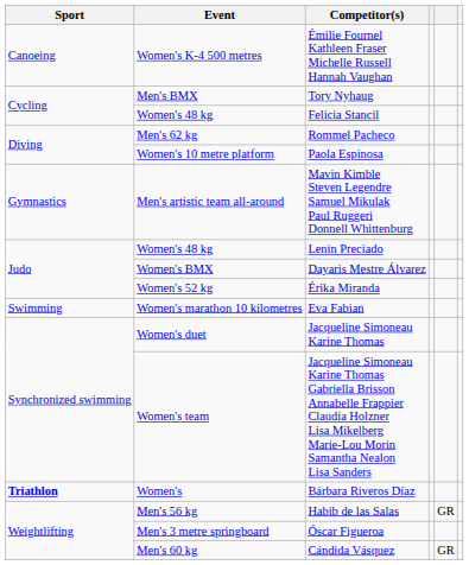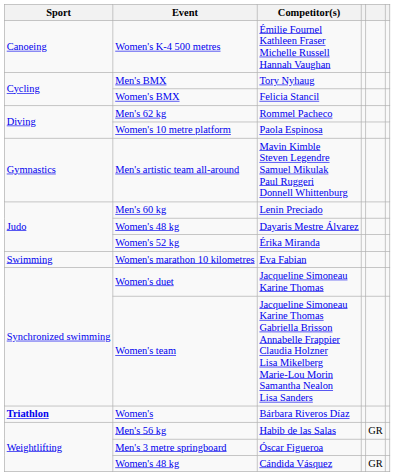Felicia Stancil | Event: Women's 48 kg -> Women's BMX
Lenin Preciado | Event: Women's 48 kg -> Men's 60 kg
Dayaris Mestre Álvarez | Event: Women's BMX -> Women's 48 kg
Cándida Vásquez | Event: Men's 60 kg -> Women's 48 kg
